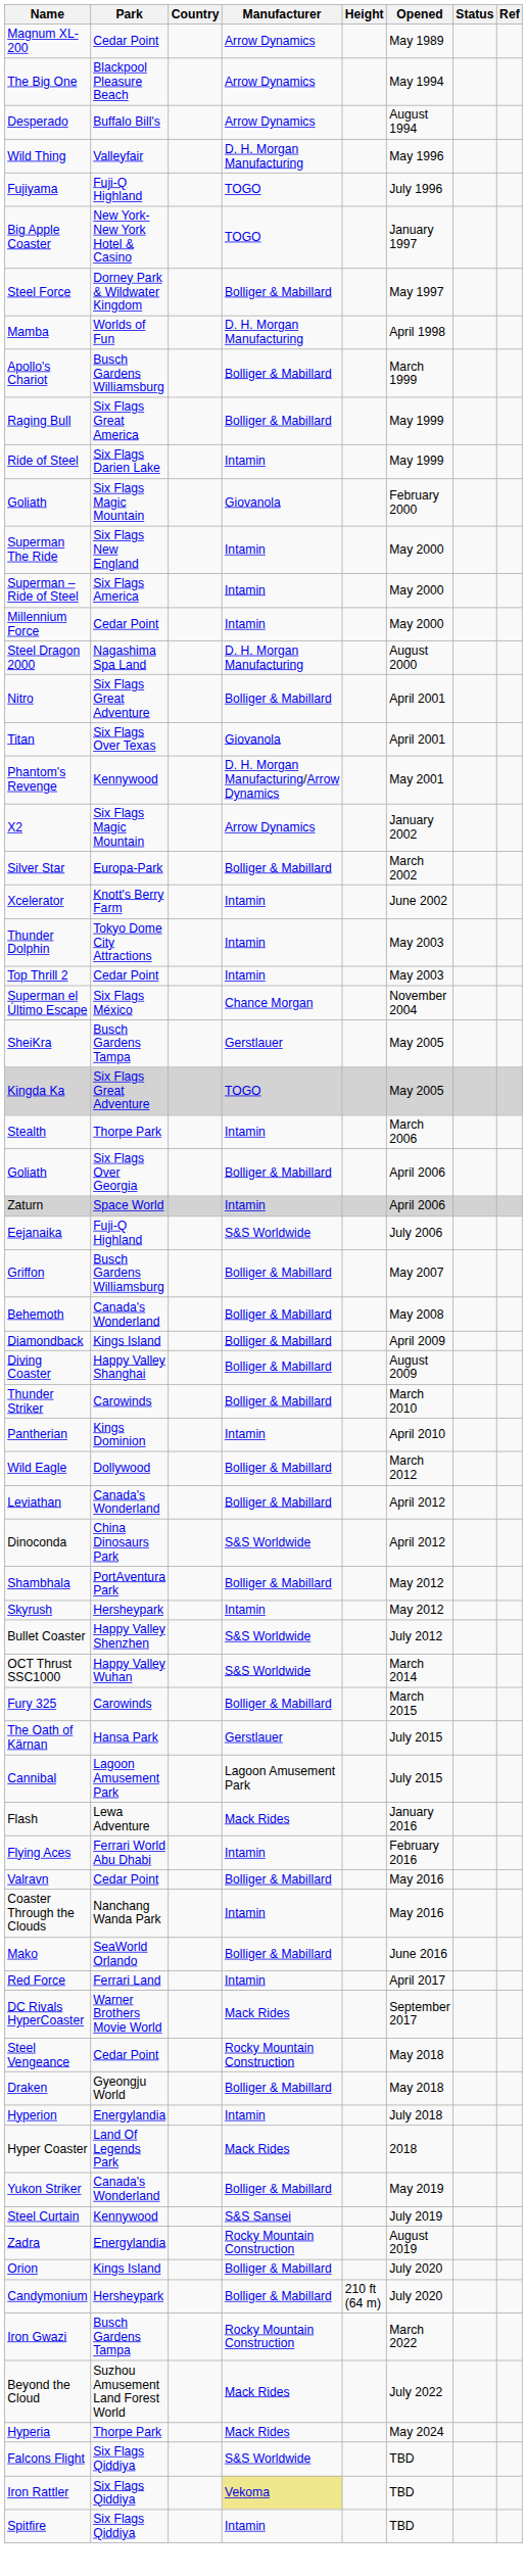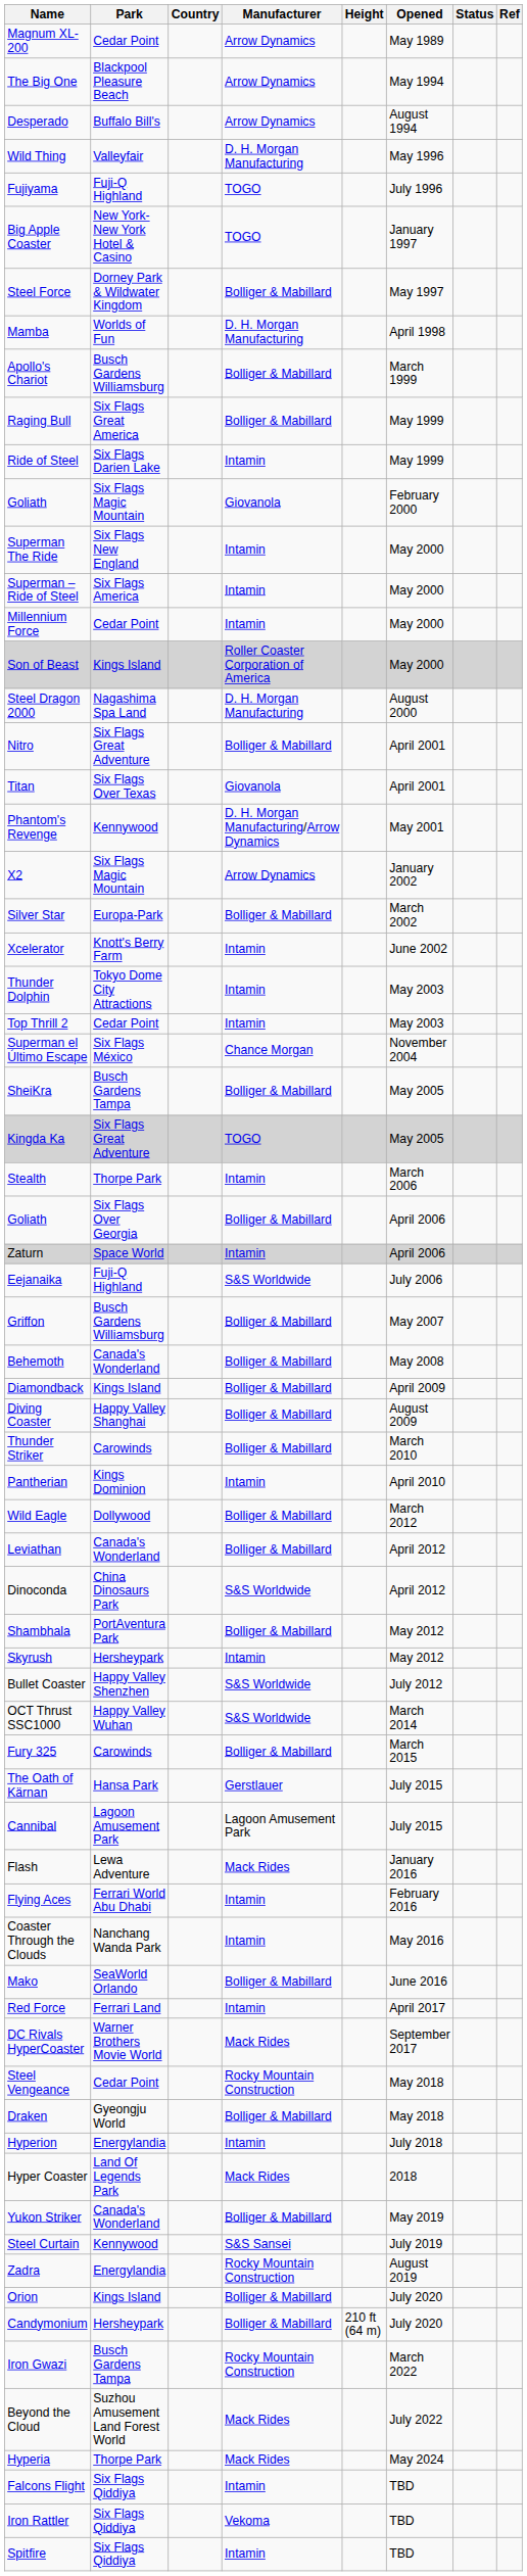+ row: Son of Beast | Kings Island | Roller Coaster Corporation of America | May 2000
SheiKra | Manufacturer: Gerstlauer -> Bolliger & Mabillard
- row: Valravn | Cedar Point | Bolliger & Mabillard | May 2016
Falcons Flight | Manufacturer: S&S Worldwide -> Intamin
Iron Rattler | Manufacturer: khaki background -> no background
